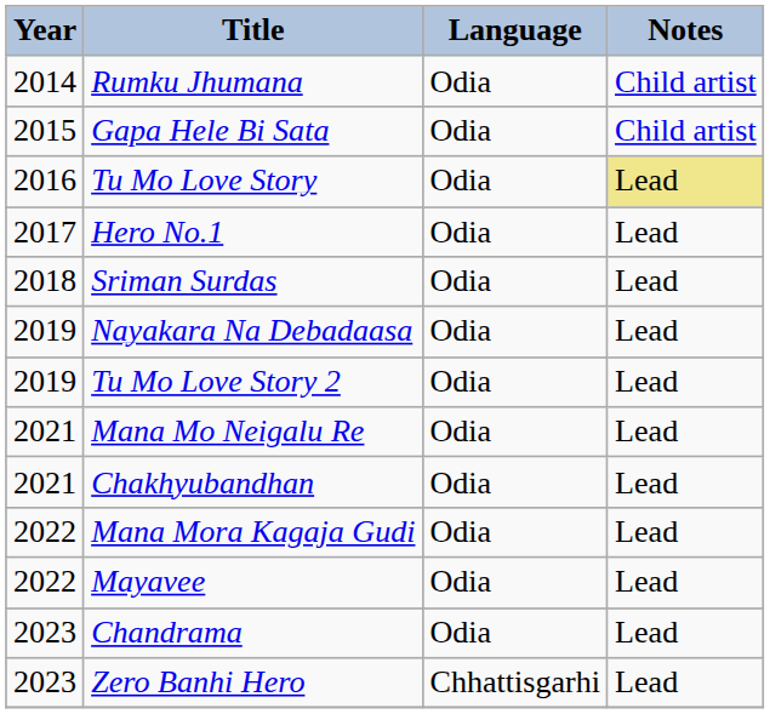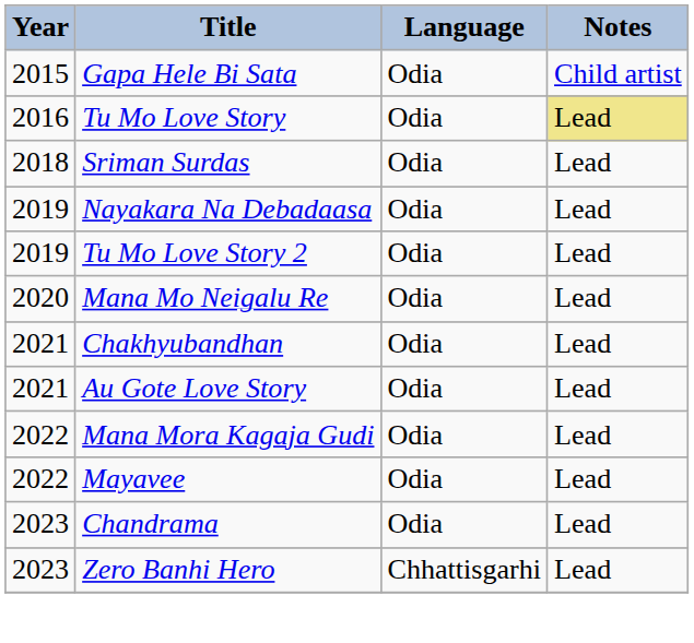- row: 2014 | Rumku Jhumana | Odia | Child artist
- row: 2017 | Hero No.1 | Odia | Lead
Mana Mo Neigalu Re | Year: 2021 -> 2020
+ row: 2021 | Au Gote Love Story | Odia | Lead
